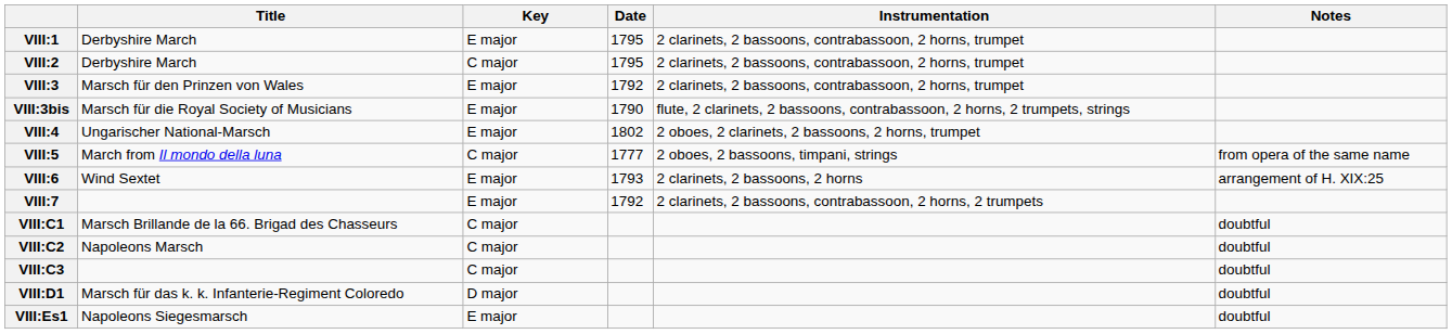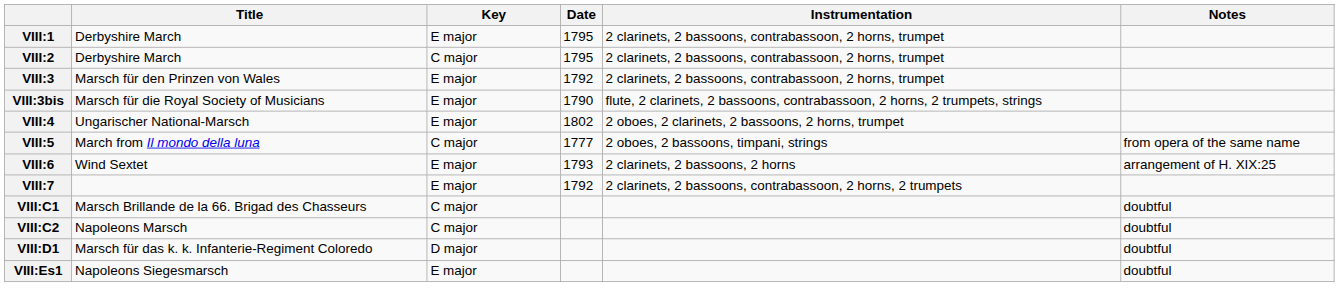- row: VIII:C3 | C major | doubtful
